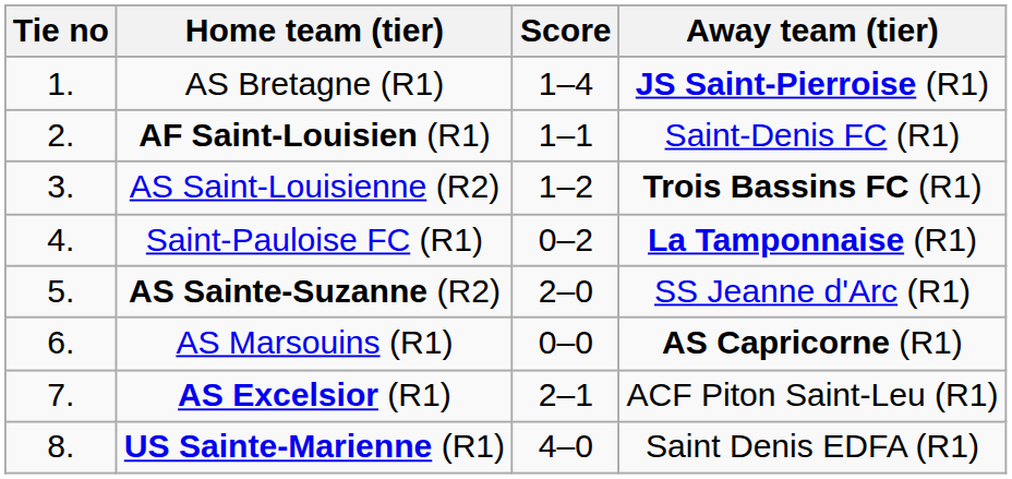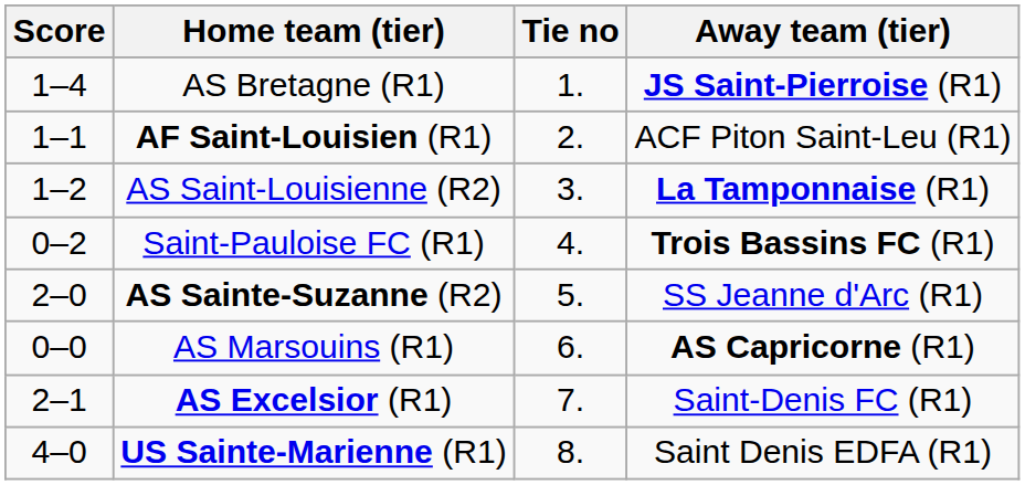columns swapped: Tie no <-> Score
AF Saint-Louisien (R1) | Away team (tier): Saint-Denis FC (R1) -> ACF Piton Saint-Leu (R1)
AS Saint-Louisienne (R2) | Away team (tier): Trois Bassins FC (R1) -> La Tamponnaise (R1)
Saint-Pauloise FC (R1) | Away team (tier): La Tamponnaise (R1) -> Trois Bassins FC (R1)
AS Excelsior (R1) | Away team (tier): ACF Piton Saint-Leu (R1) -> Saint-Denis FC (R1)
